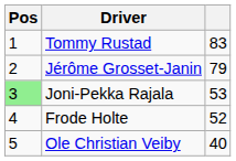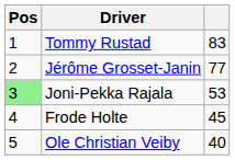Jérôme Grosset-Janin | column 3: 79 -> 77
Frode Holte | column 3: 52 -> 45
